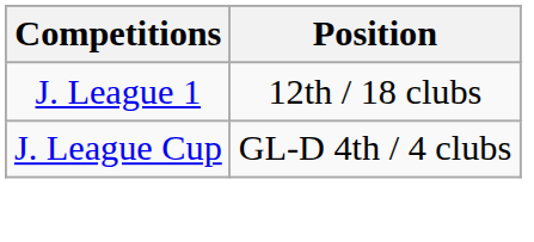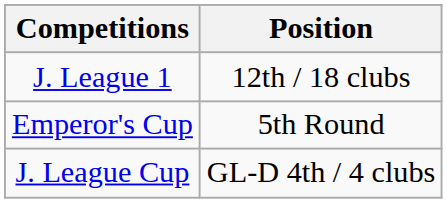+ row: Emperor's Cup | 5th Round
